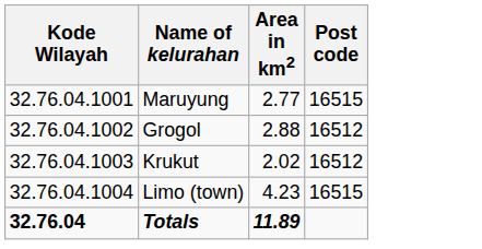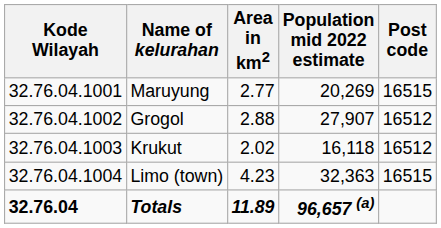+ column: Population mid 2022 estimate | 20,269 | 27,907 | 16,118 | 32,363 | 96,657 (a)
